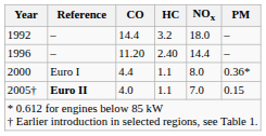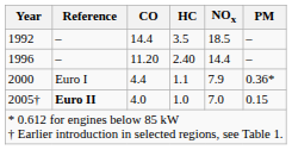1992 | HC: 3.2 -> 3.5
1992 | NOx: 18.0 -> 18.5
2000 | NOx: 8.0 -> 7.9
2005† | HC: 1.1 -> 1.0
